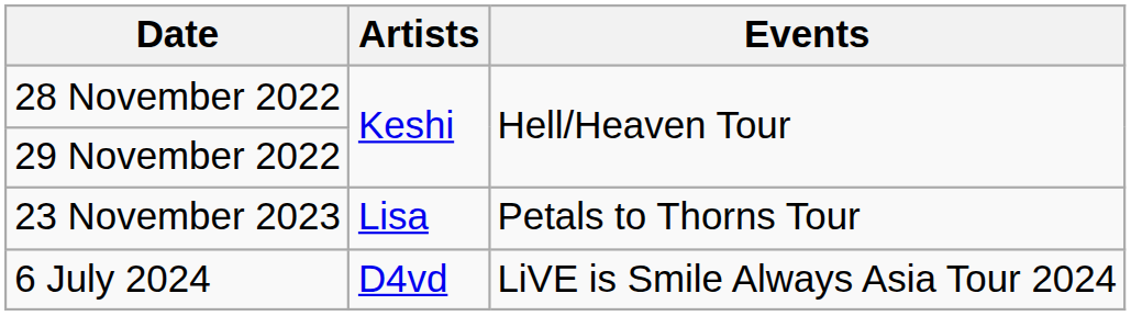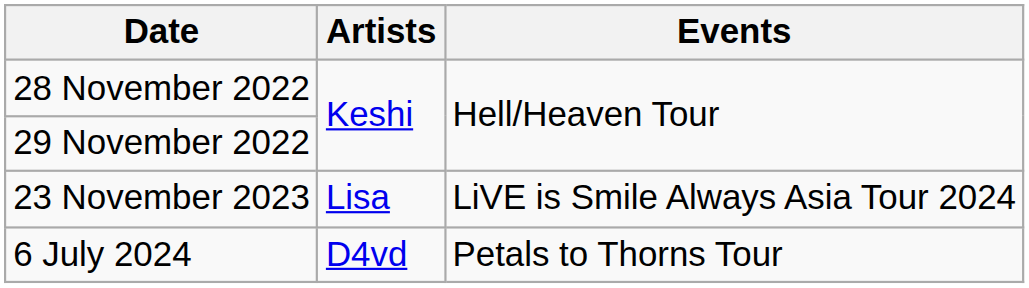23 November 2023 | Events: Petals to Thorns Tour -> LiVE is Smile Always Asia Tour 2024
6 July 2024 | Events: LiVE is Smile Always Asia Tour 2024 -> Petals to Thorns Tour
